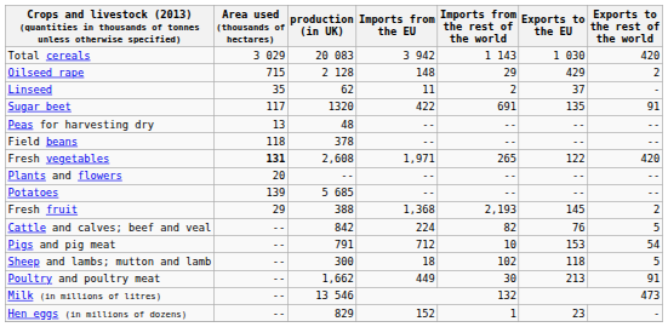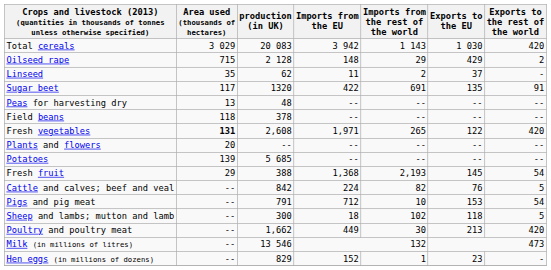Fresh fruit | Exports to the rest of the world: 2 -> 54
Poultry and poultry meat | Exports to the rest of the world: 91 -> 420
